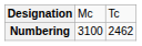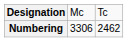Numbering | column 2: 3100 -> 3306
